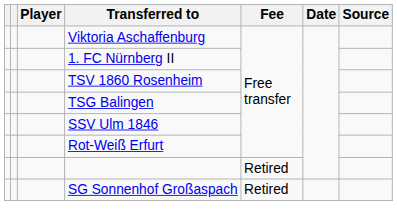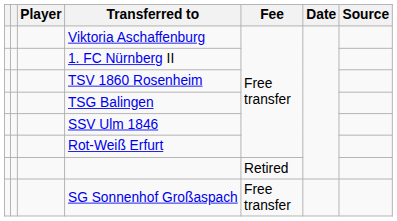SG Sonnenhof Großaspach | Fee: Retired -> Free transfer
